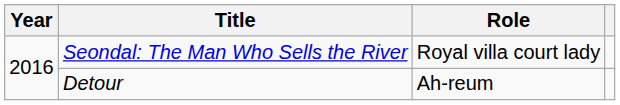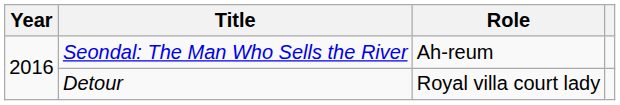Seondal: The Man Who Sells the River | Role: Royal villa court lady -> Ah-reum
Detour | Role: Ah-reum -> Royal villa court lady
